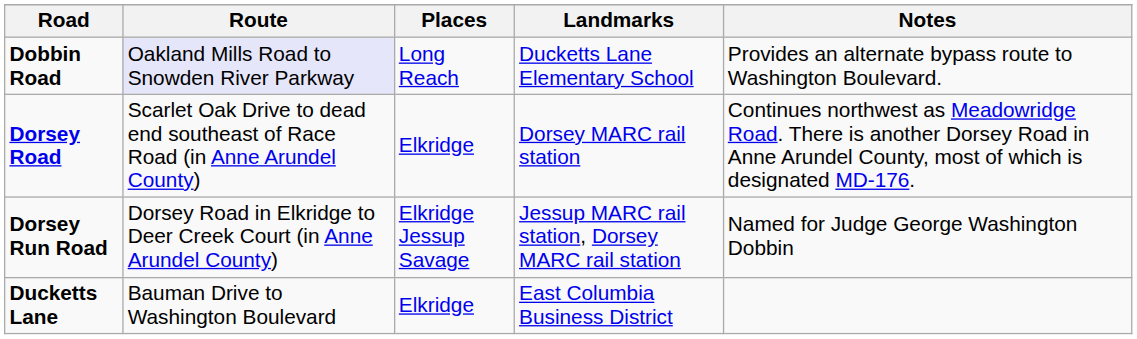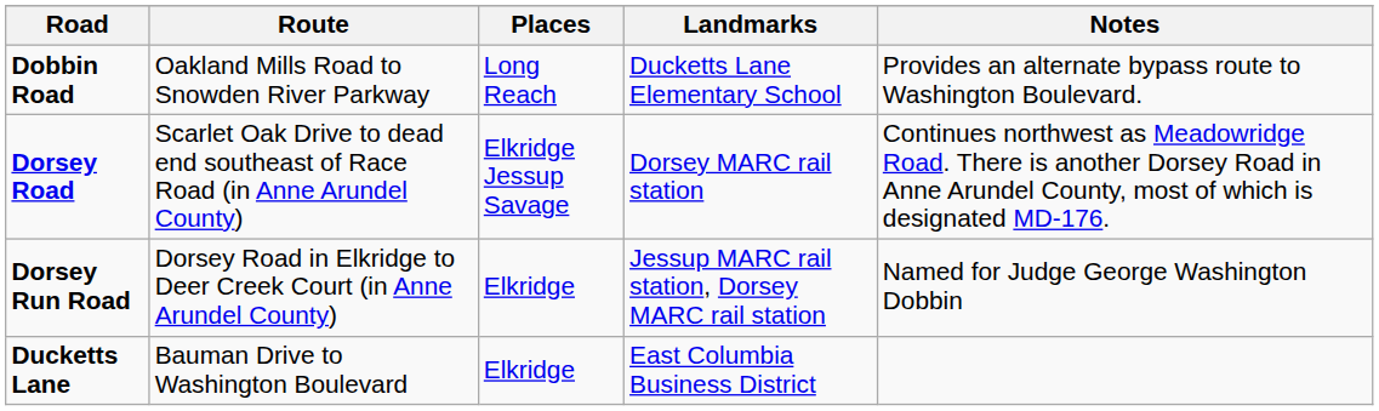Dobbin Road | Route: lavender background -> no background
Dorsey Road | Places: Elkridge -> Elkridge Jessup Savage
Dorsey Run Road | Places: Elkridge Jessup Savage -> Elkridge
